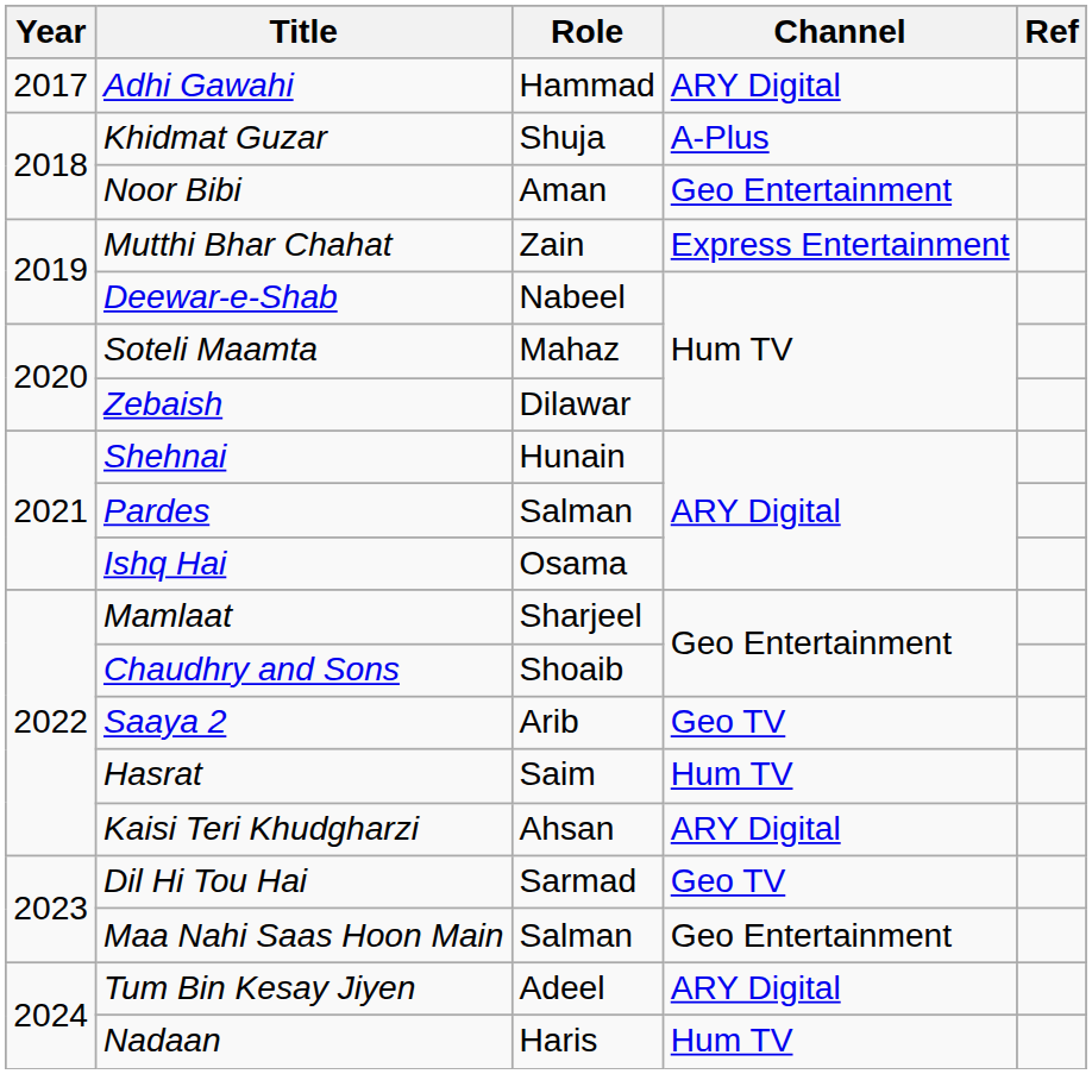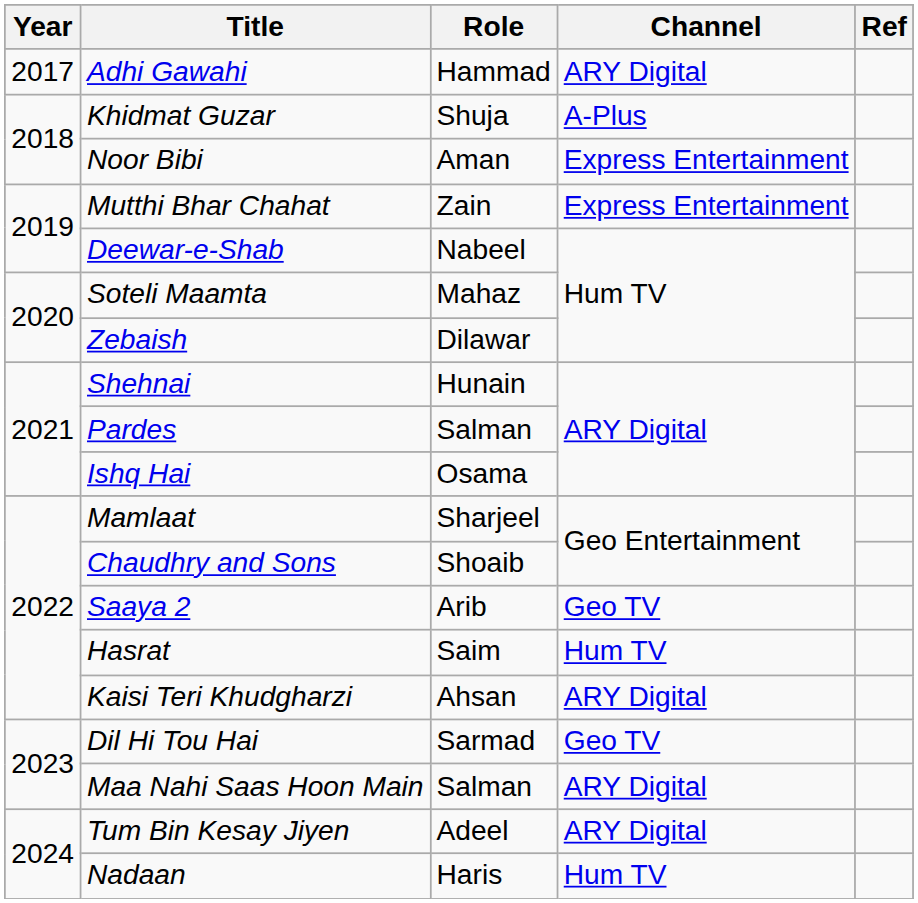Noor Bibi | Channel: Geo Entertainment -> Express Entertainment
Maa Nahi Saas Hoon Main | Channel: Geo Entertainment -> ARY Digital
